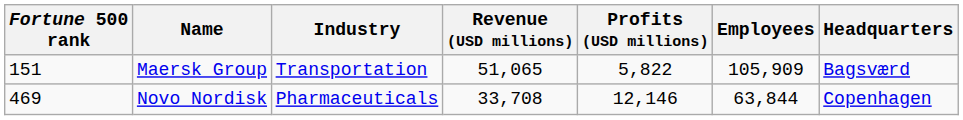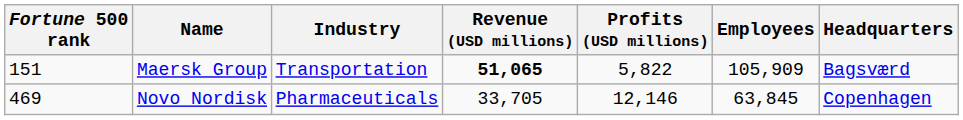Maersk Group | Revenue (USD millions): normal -> bold
Novo Nordisk | Revenue (USD millions): 33,708 -> 33,705
Novo Nordisk | Employees: 63,844 -> 63,845
